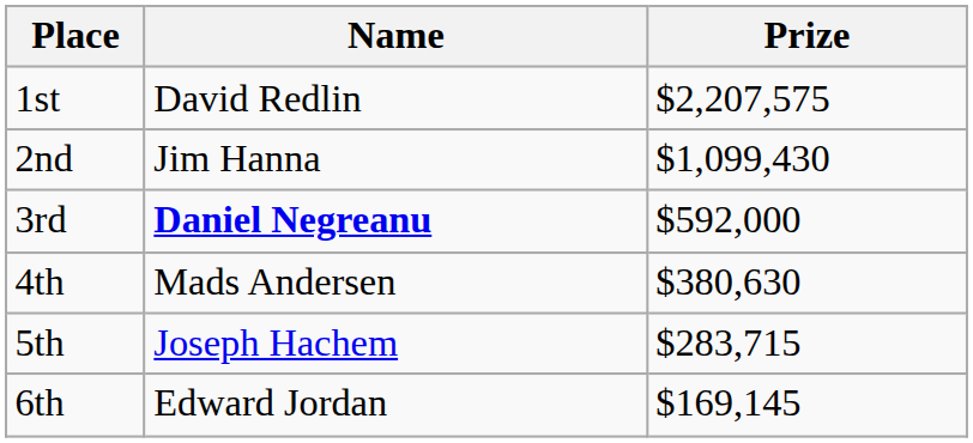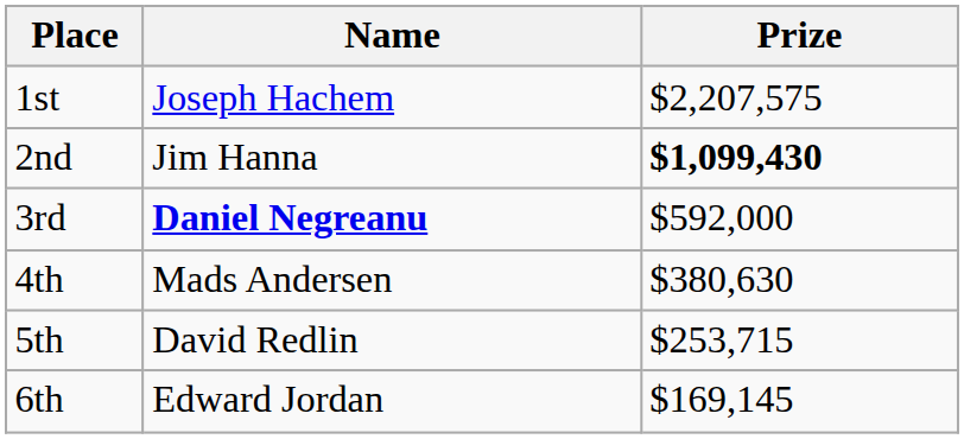1st | Name: David Redlin -> Joseph Hachem
2nd | Prize: normal -> bold
5th | Name: Joseph Hachem -> David Redlin
5th | Prize: $283,715 -> $253,715
